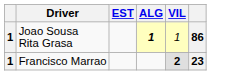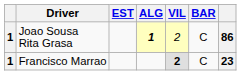+ column: BAR | C | C
Joao Sousa Rita Grasa | VIL: 1 -> 2
